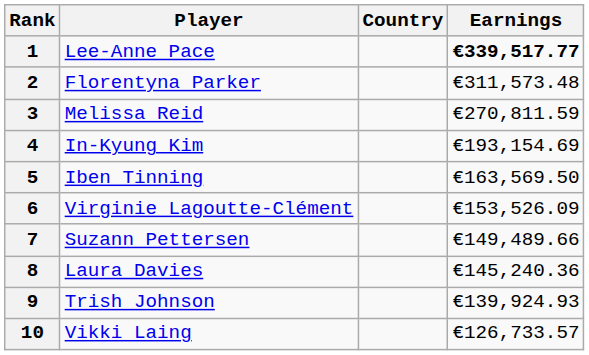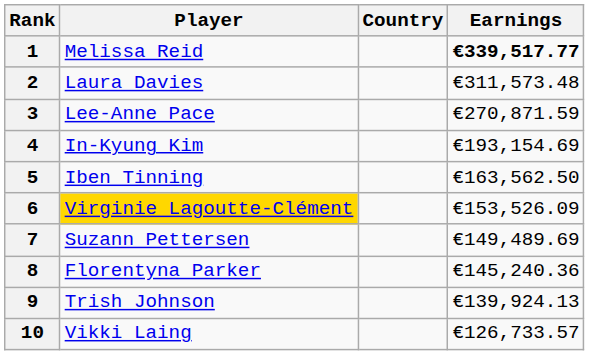1 | Player: Lee-Anne Pace -> Melissa Reid
2 | Player: Florentyna Parker -> Laura Davies
3 | Player: Melissa Reid -> Lee-Anne Pace
3 | Earnings: €270,811.59 -> €270,871.59
5 | Earnings: €163,569.50 -> €163,562.50
6 | Player: no background -> gold background
7 | Earnings: €149,489.66 -> €149,489.69
8 | Player: Laura Davies -> Florentyna Parker
9 | Earnings: €139,924.93 -> €139,924.13
